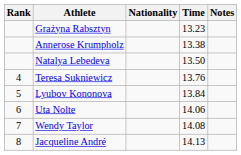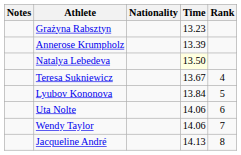columns swapped: Rank <-> Notes
Annerose Krumpholz | Time: 13.38 -> 13.39
Natalya Lebedeva | Time: no background -> lightyellow background
Teresa Sukniewicz | Time: 13.76 -> 13.67
Wendy Taylor | Time: 14.08 -> 14.06
